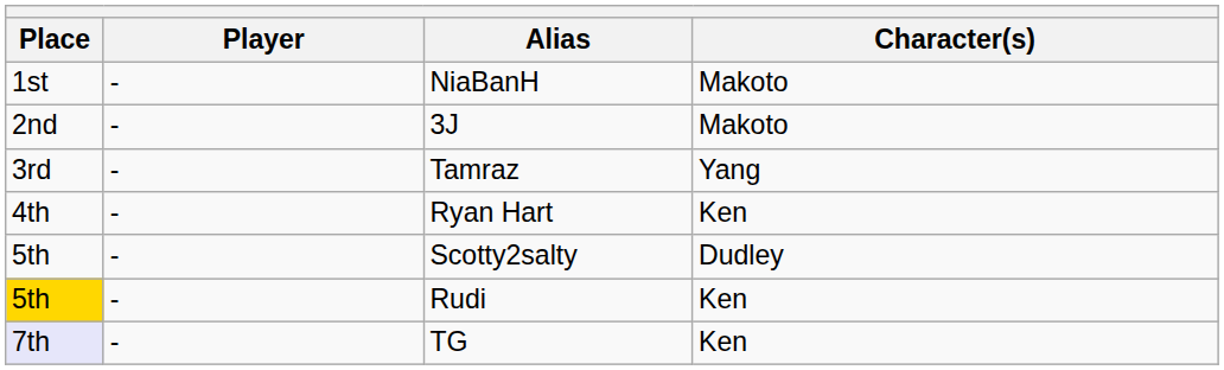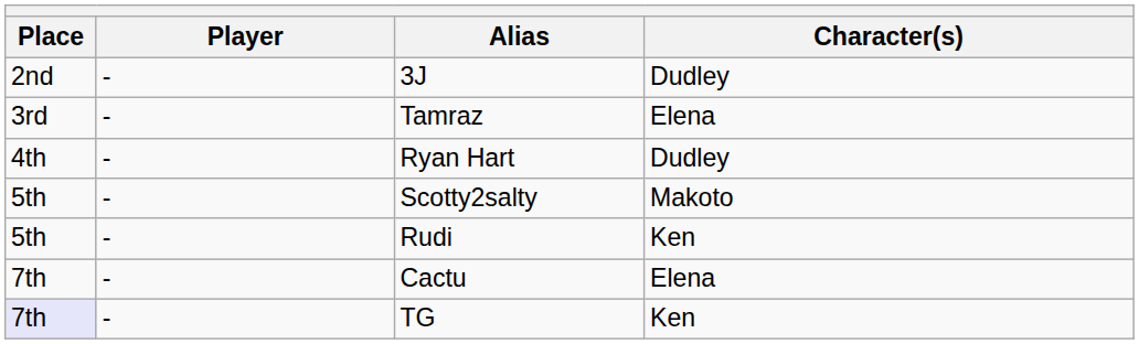- row: 1st | - | NiaBanH | Makoto
3J | Character(s): Makoto -> Dudley
Tamraz | Character(s): Yang -> Elena
Ryan Hart | Character(s): Ken -> Dudley
Scotty2salty | Character(s): Dudley -> Makoto
Rudi | Place: gold background -> no background
+ row: 7th | - | Cactu | Elena
